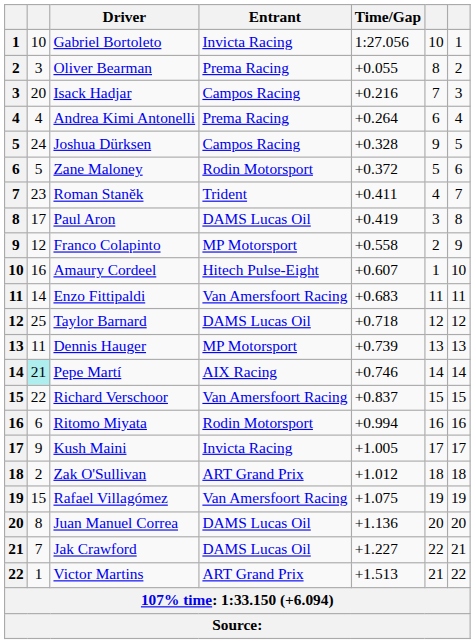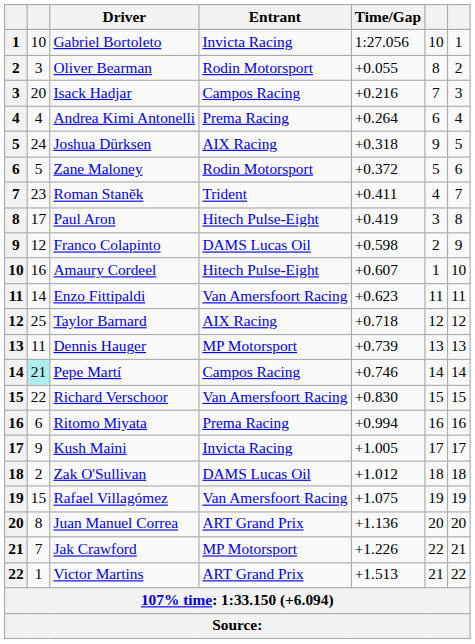Oliver Bearman | Entrant: Prema Racing -> Rodin Motorsport
Joshua Dürksen | Entrant: Campos Racing -> AIX Racing
Joshua Dürksen | Time/Gap: +0.328 -> +0.318
Paul Aron | Entrant: DAMS Lucas Oil -> Hitech Pulse-Eight
Franco Colapinto | Entrant: MP Motorsport -> DAMS Lucas Oil
Franco Colapinto | Time/Gap: +0.558 -> +0.598
Enzo Fittipaldi | Time/Gap: +0.683 -> +0.623
Taylor Barnard | Entrant: DAMS Lucas Oil -> AIX Racing
Pepe Martí | Entrant: AIX Racing -> Campos Racing
Richard Verschoor | Time/Gap: +0.837 -> +0.830
Ritomo Miyata | Entrant: Rodin Motorsport -> Prema Racing
Zak O'Sullivan | Entrant: ART Grand Prix -> DAMS Lucas Oil
Juan Manuel Correa | Entrant: DAMS Lucas Oil -> ART Grand Prix
Jak Crawford | Entrant: DAMS Lucas Oil -> MP Motorsport
Jak Crawford | Time/Gap: +1.227 -> +1.226
